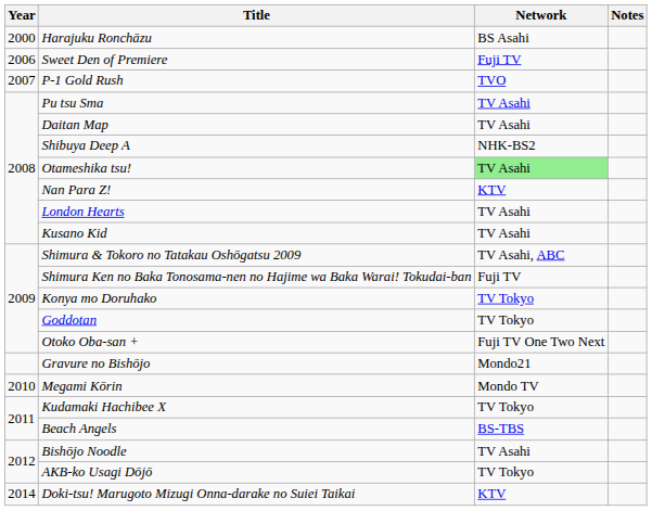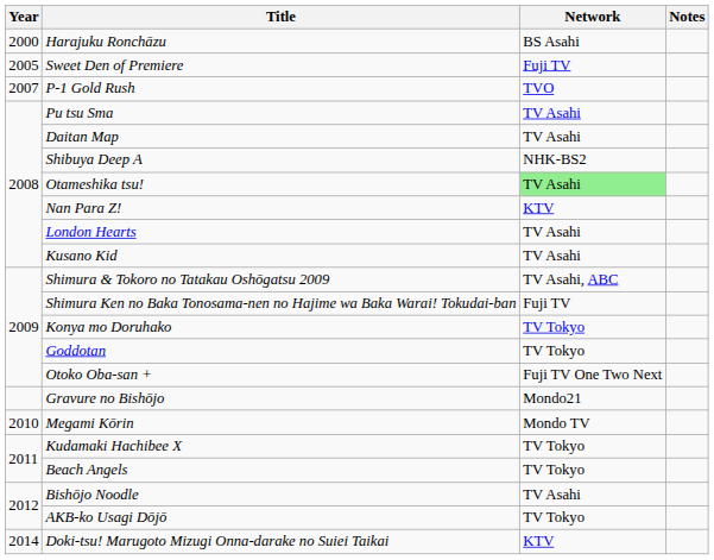Sweet Den of Premiere | Year: 2006 -> 2005
Beach Angels | Network: BS-TBS -> TV Tokyo
